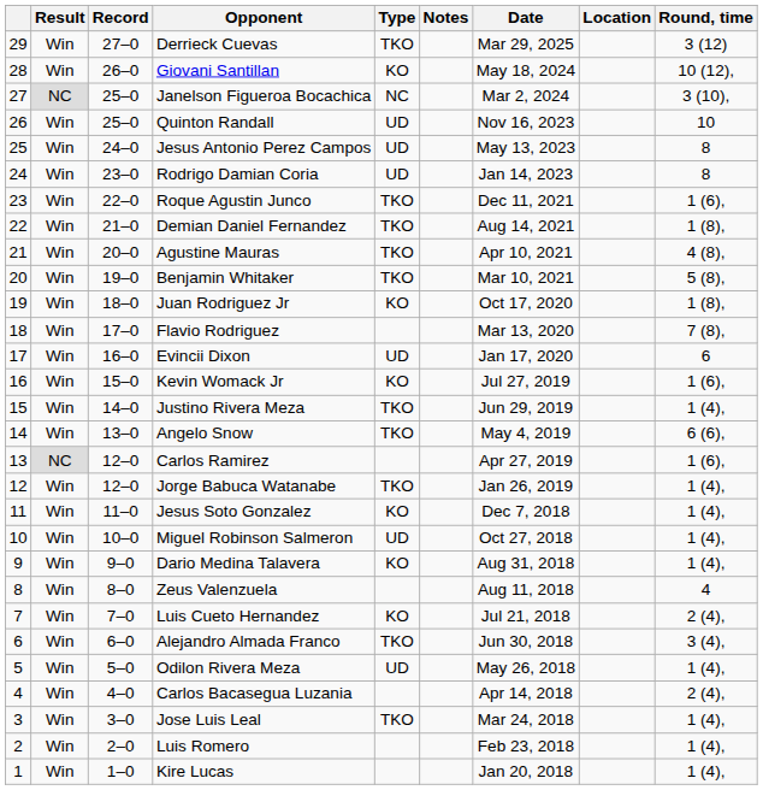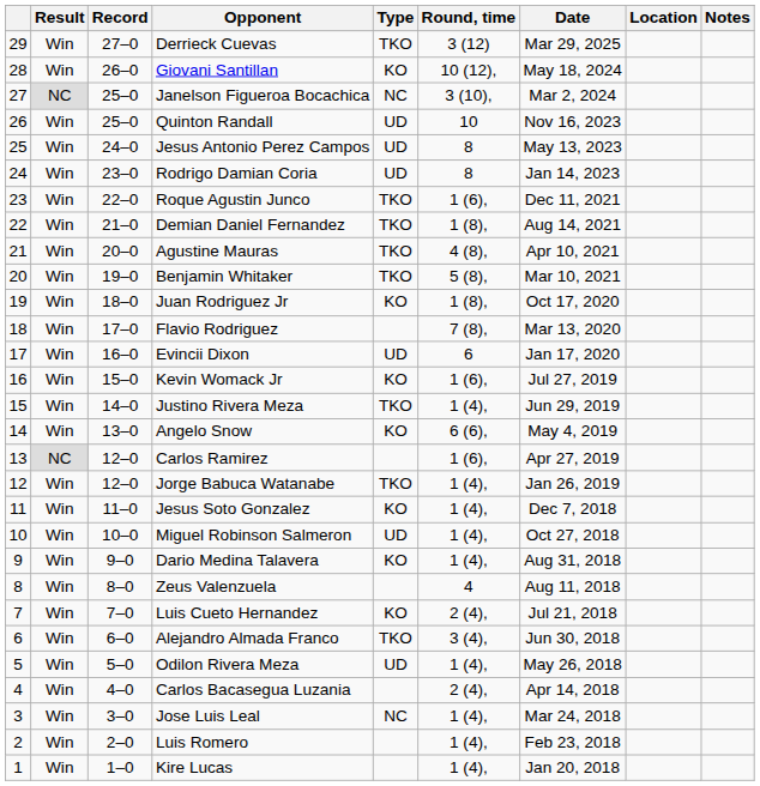columns swapped: Round, time <-> Notes
Angelo Snow | Type: TKO -> KO
Jose Luis Leal | Type: TKO -> NC
